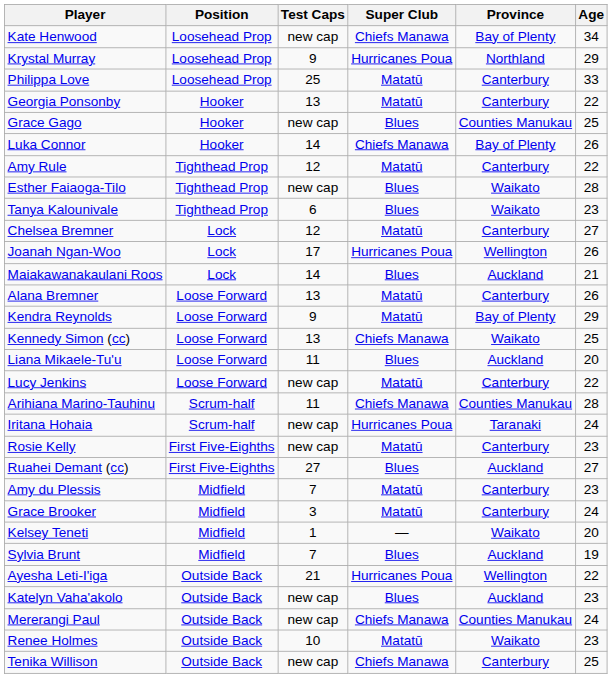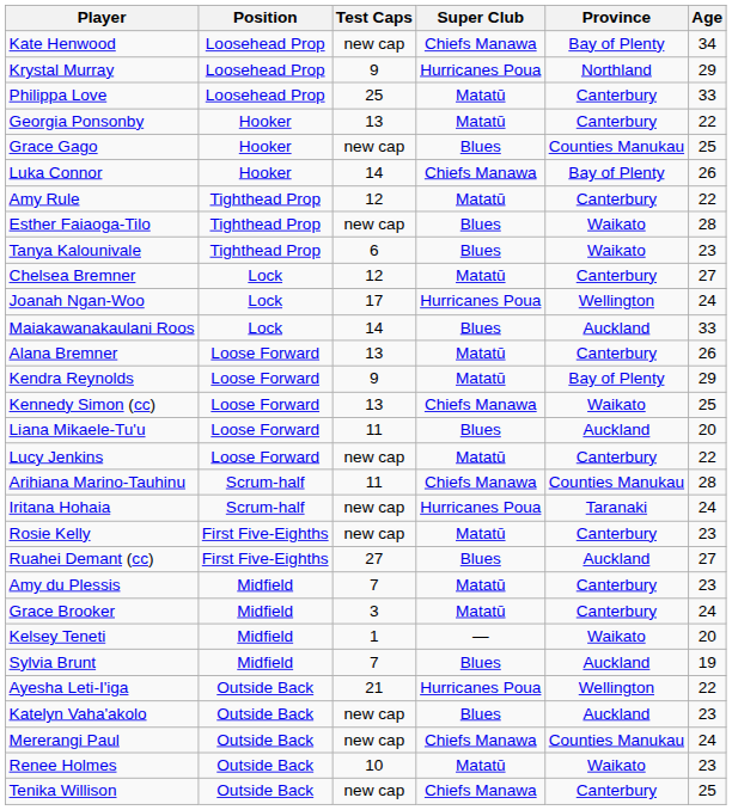Joanah Ngan-Woo | Age: 26 -> 24
Maiakawanakaulani Roos | Age: 21 -> 33
